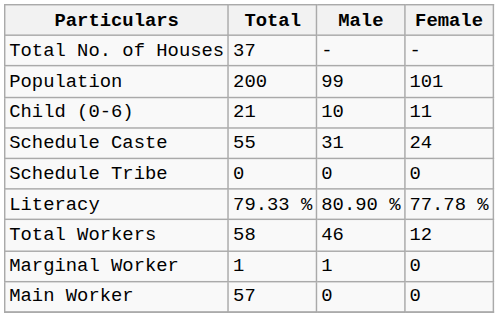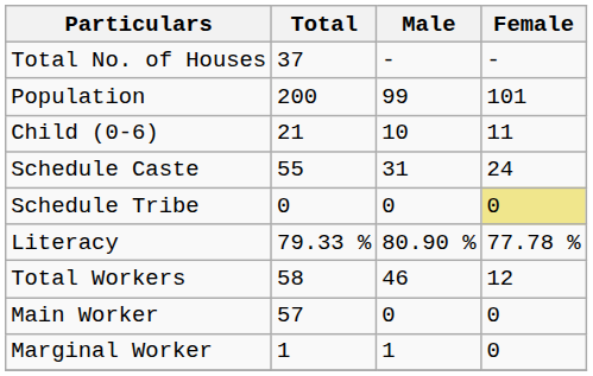Schedule Tribe | Female: no background -> khaki background
rows swapped: Main Worker <-> Marginal Worker
